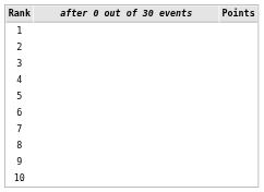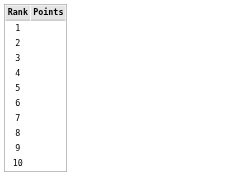- column: after 0 out of 30 events
